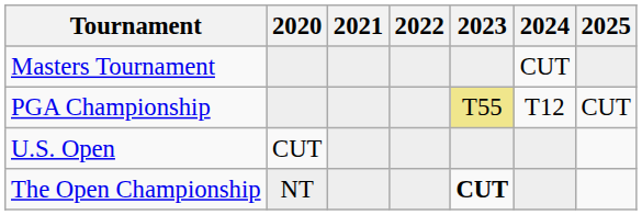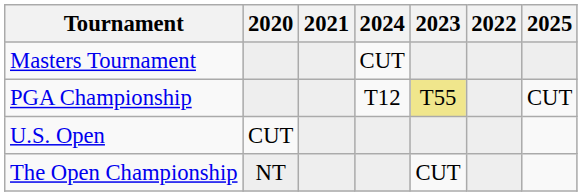columns swapped: 2022 <-> 2024
The Open Championship | 2023: bold -> normal
